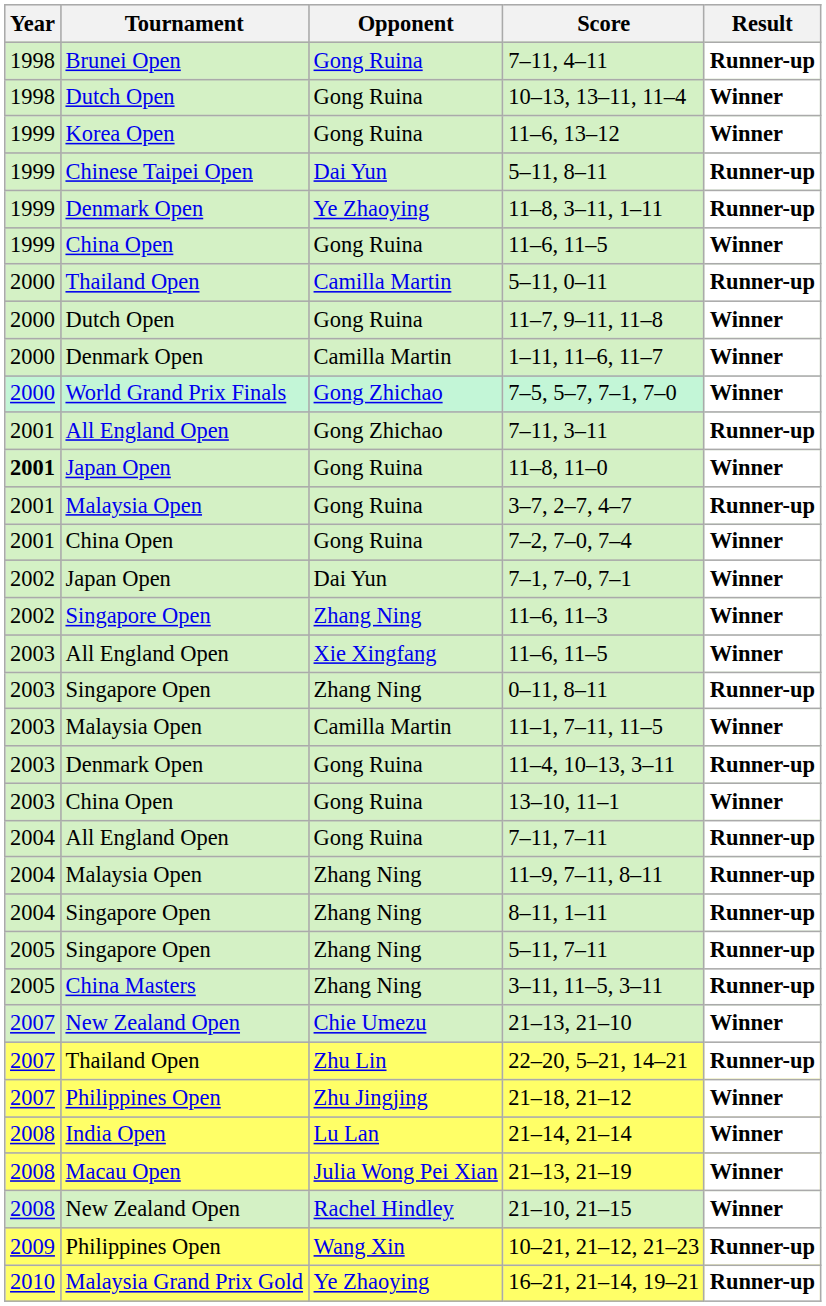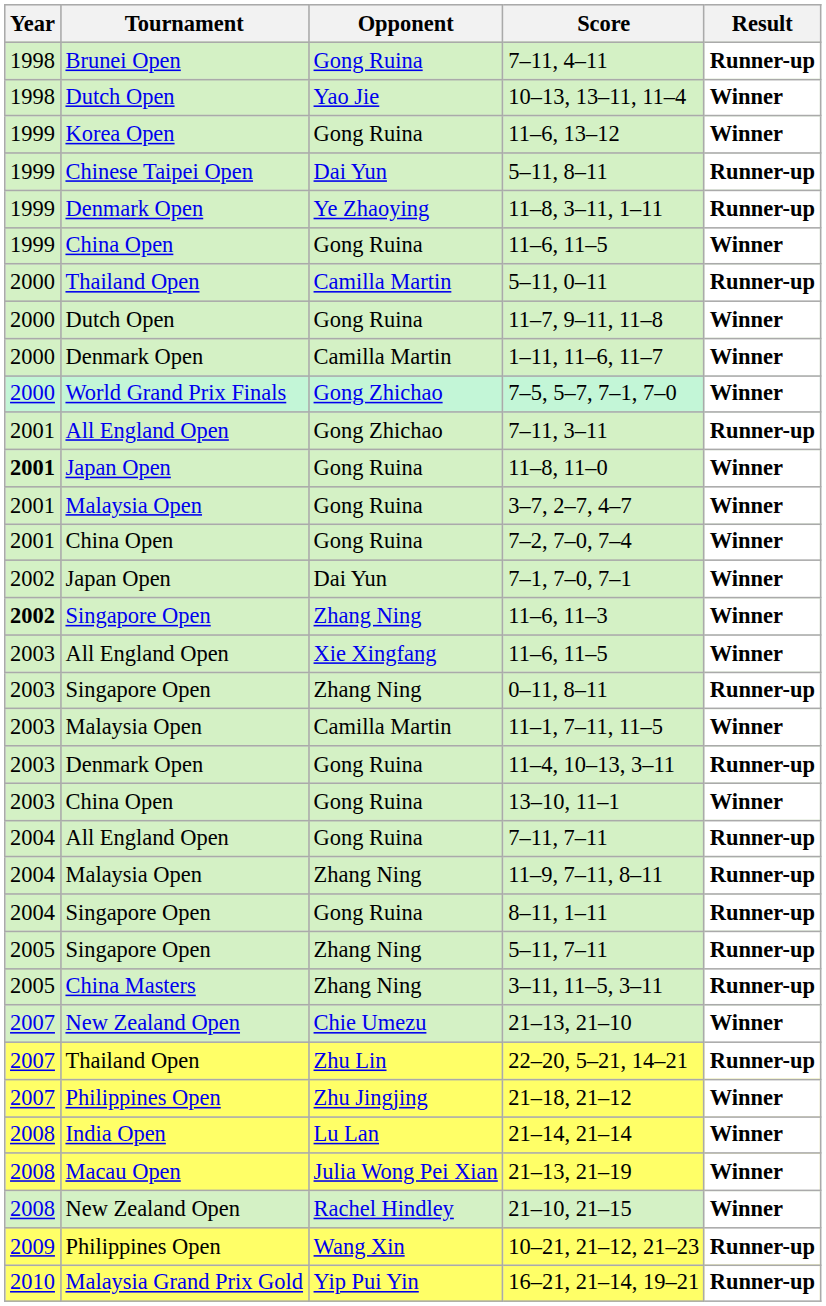10–13, 13–11, 11–4 | Opponent: Gong Ruina -> Yao Jie
3–7, 2–7, 4–7 | Result: Runner-up -> Winner
11–6, 11–3 | Year: normal -> bold
8–11, 1–11 | Opponent: Zhang Ning -> Gong Ruina
16–21, 21–14, 19–21 | Opponent: Ye Zhaoying -> Yip Pui Yin
